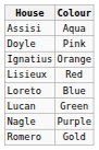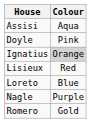Ignatius | Colour: no background -> lightgrey background
- row: Lucan | Green
